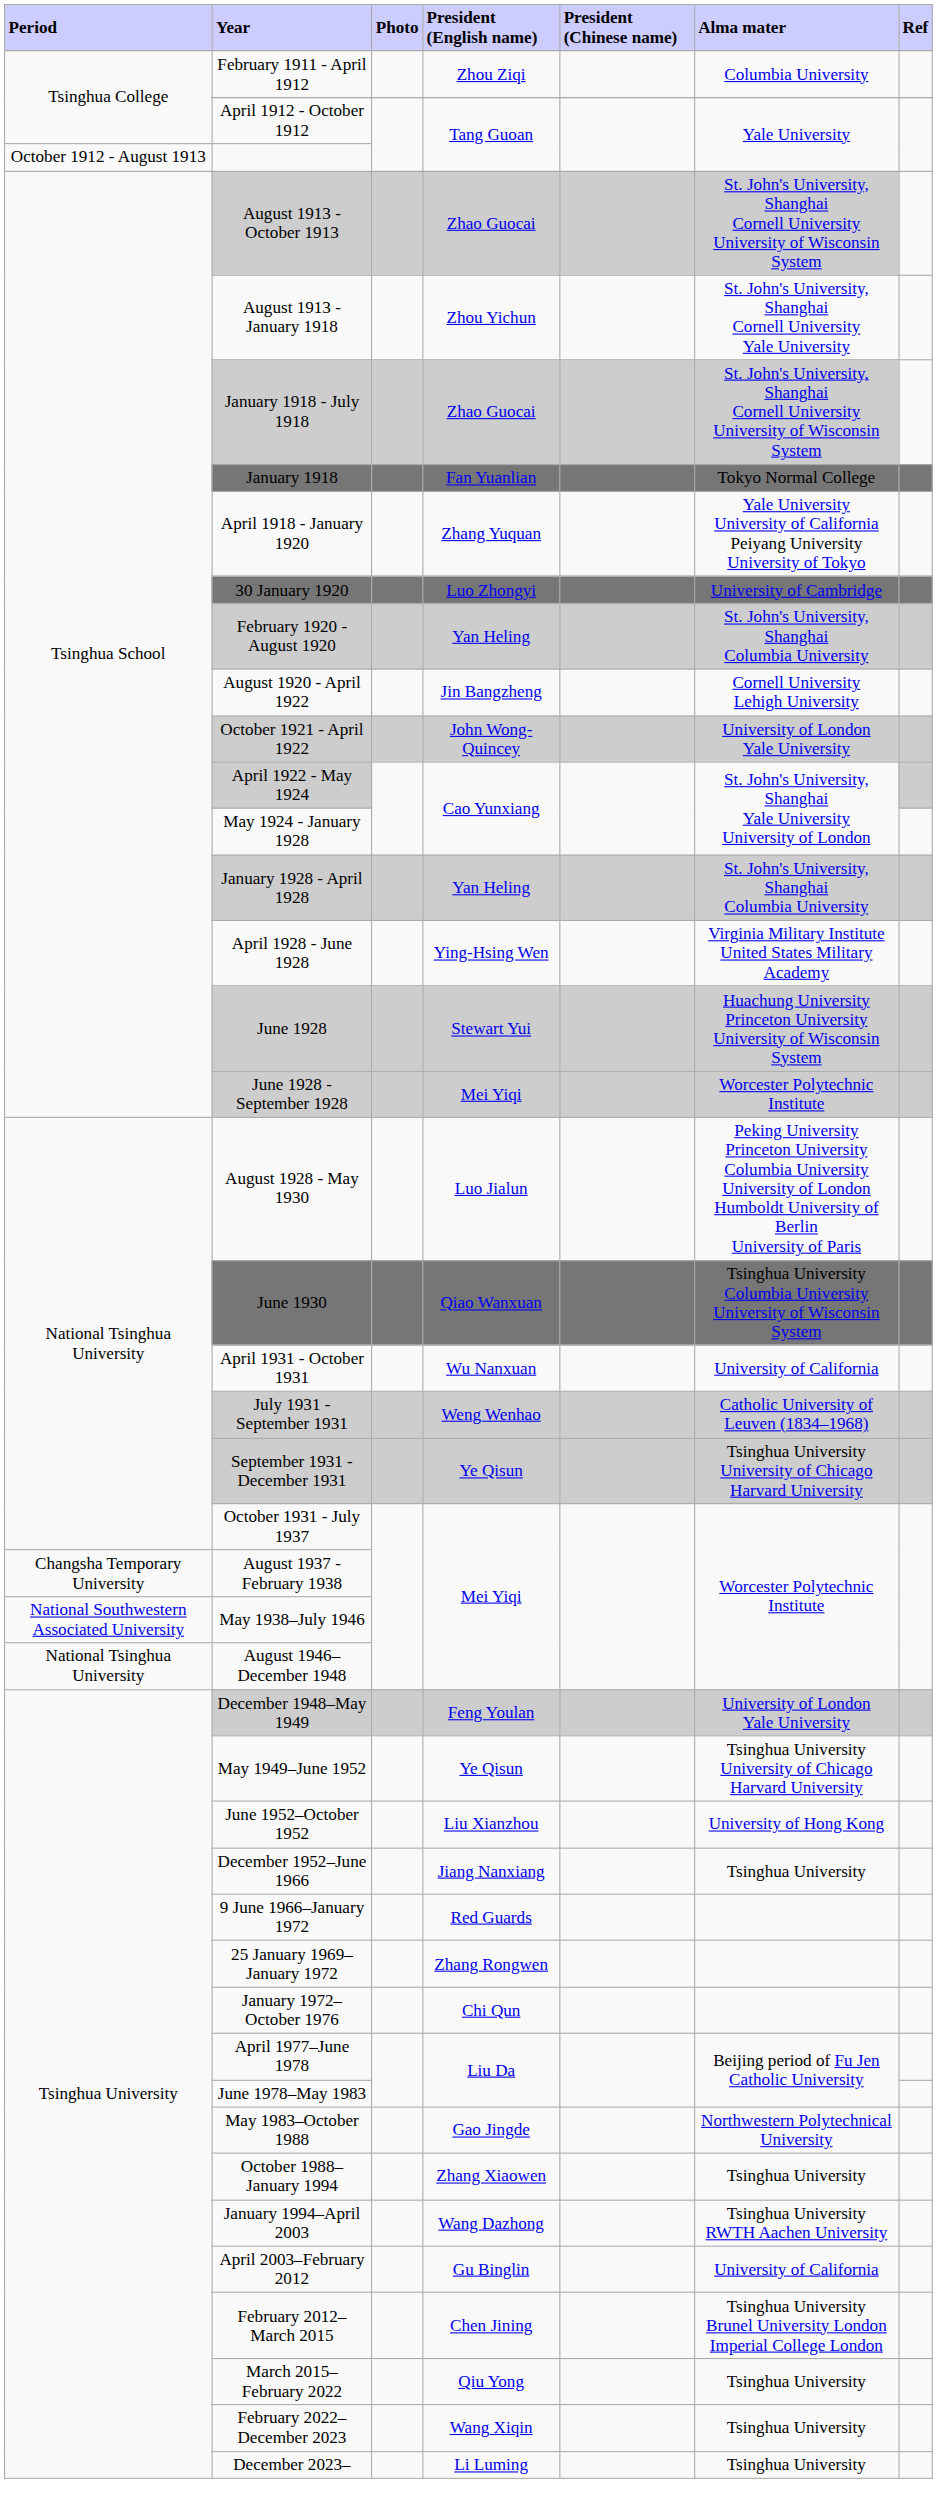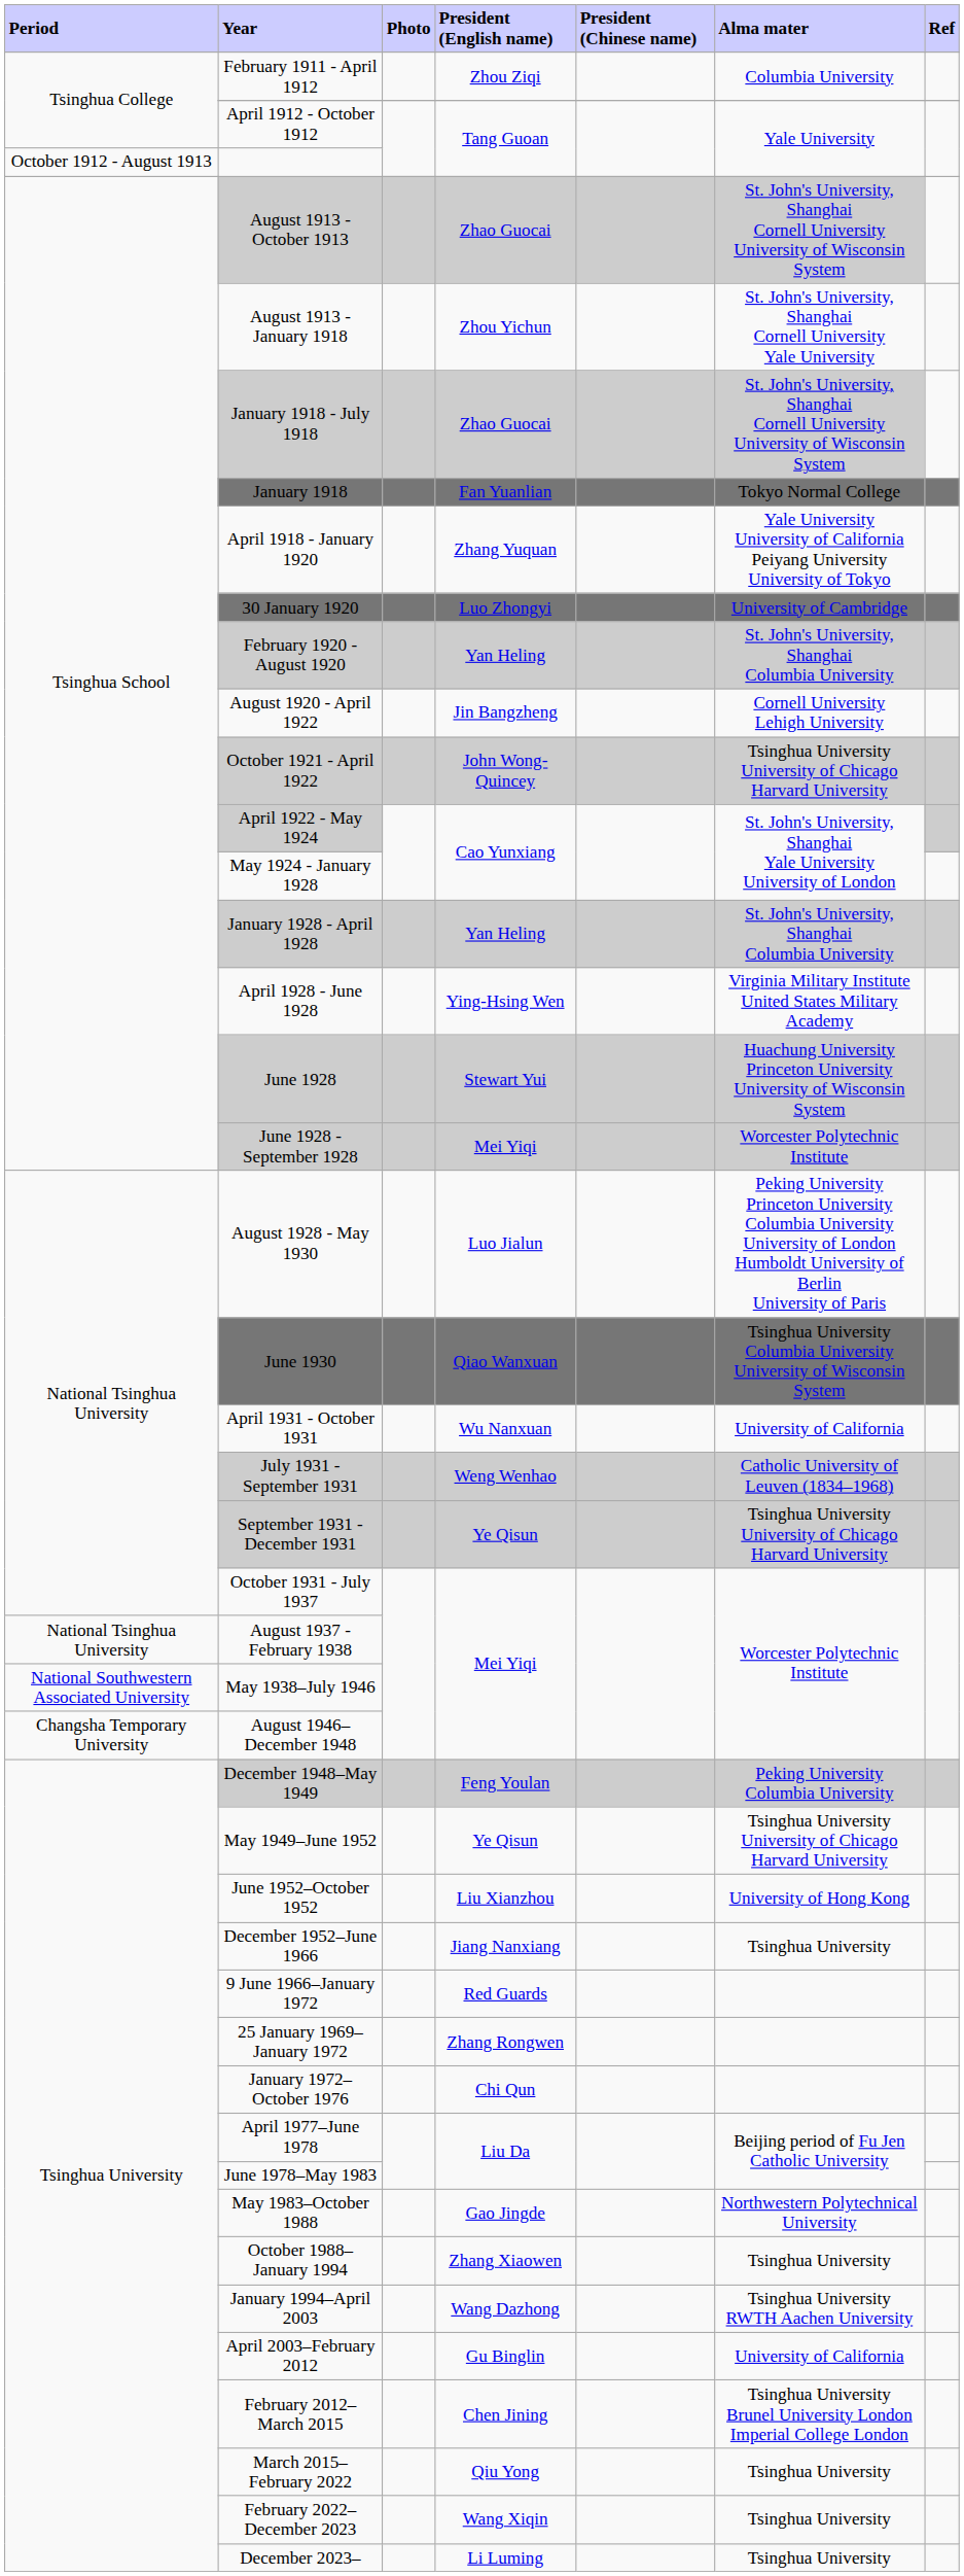October 1921 - April 1922 | Alma mater: University of London Yale University -> Tsinghua University University of Chicago Harvard University
August 1937 - February 1938 | Period: Changsha Temporary University -> National Tsinghua University
August 1946–December 1948 | Period: National Tsinghua University -> Changsha Temporary University
December 1948–May 1949 | Alma mater: University of London Yale University -> Peking University Columbia University
